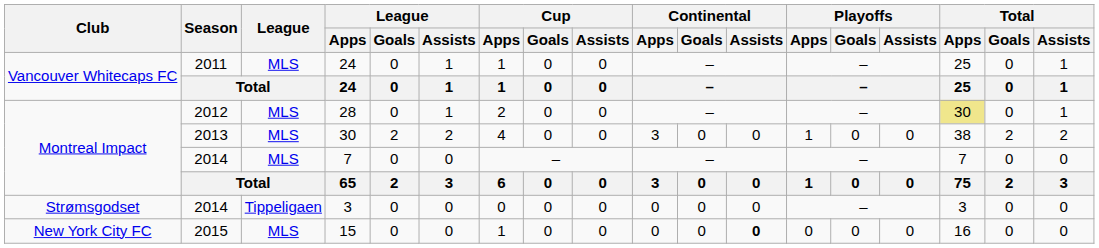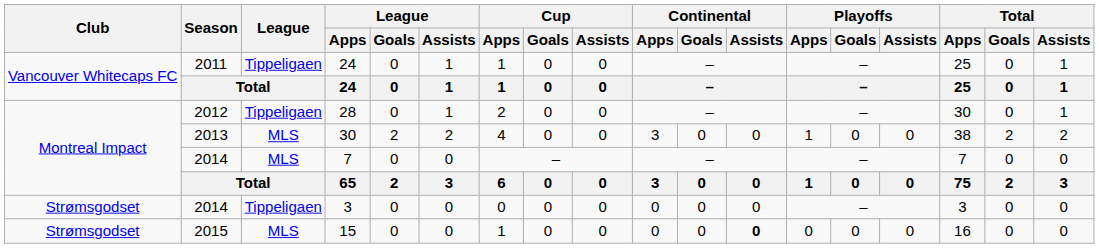2011 / 24 | League: MLS -> Tippeligaen
28 | League: MLS -> Tippeligaen
28 | Total / Apps: khaki background -> no background
15 | Club: New York City FC -> Strømsgodset
